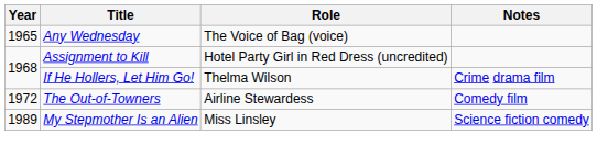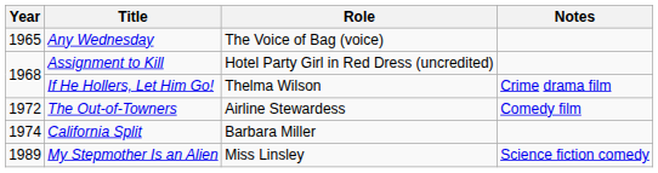+ row: 1974 | California Split | Barbara Miller
